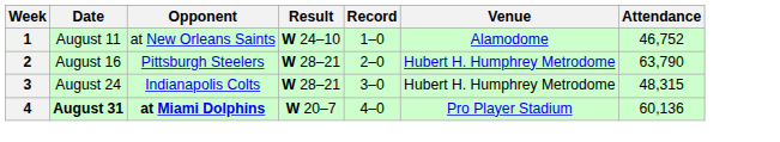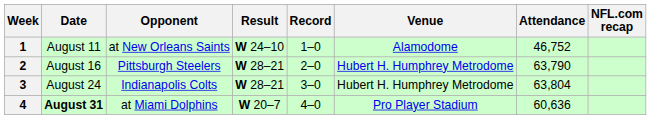+ column: NFL.com recap
3 | Attendance: 48,315 -> 63,804
4 | Opponent: bold -> normal
4 | Attendance: 60,136 -> 60,636
